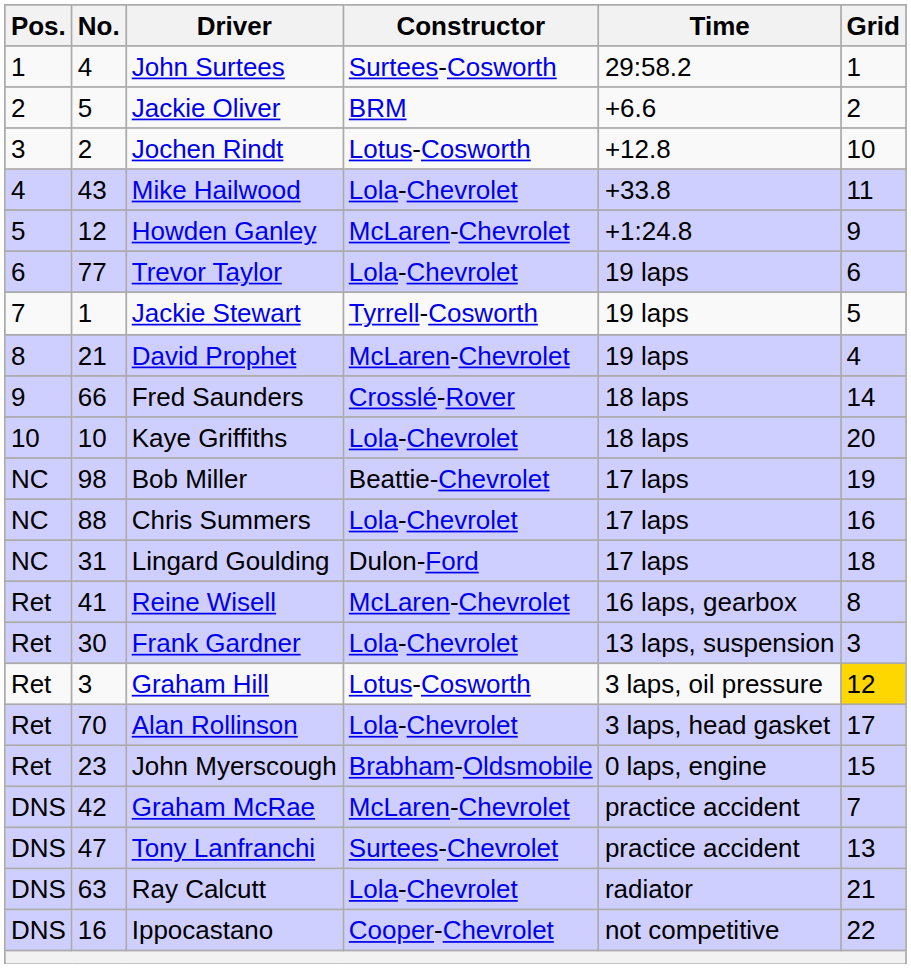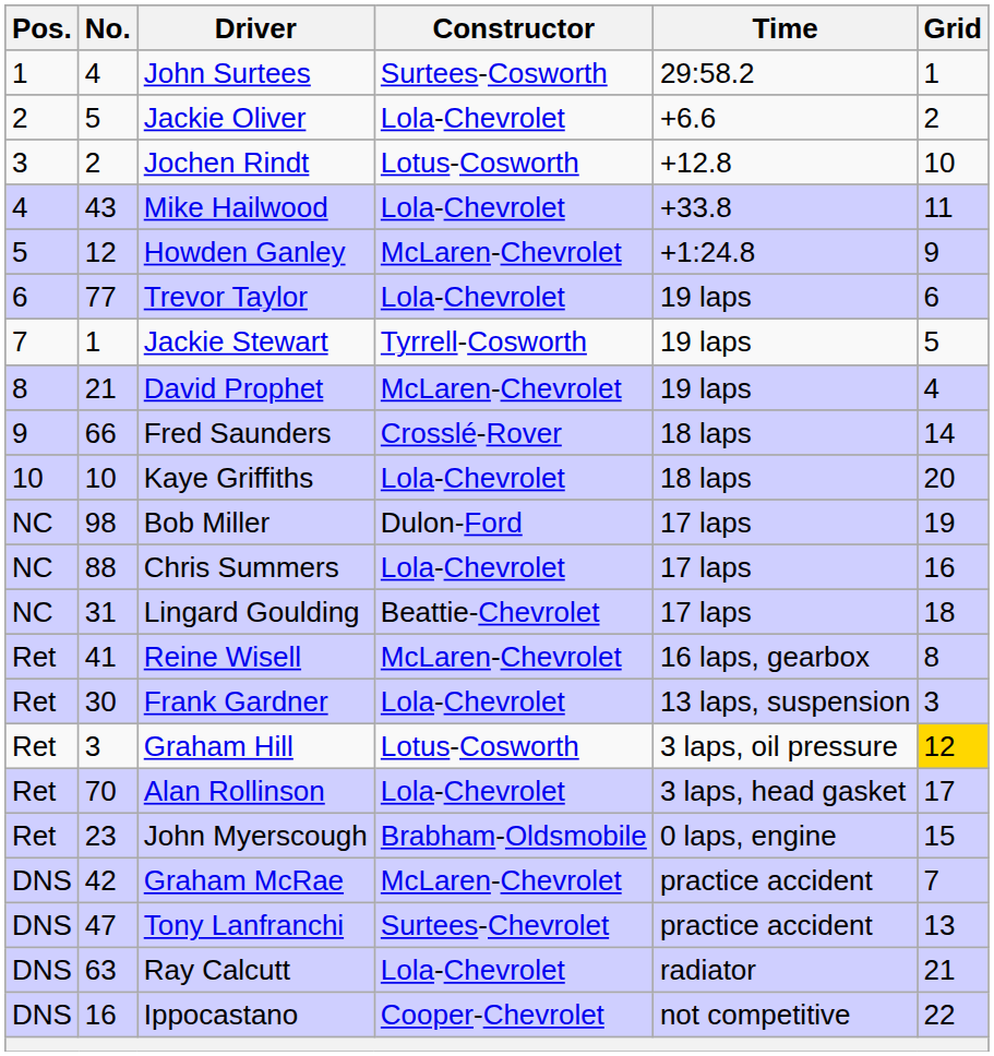Jackie Oliver | Constructor: BRM -> Lola-Chevrolet
Bob Miller | Constructor: Beattie-Chevrolet -> Dulon-Ford
Lingard Goulding | Constructor: Dulon-Ford -> Beattie-Chevrolet
